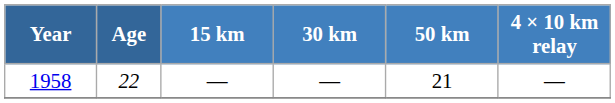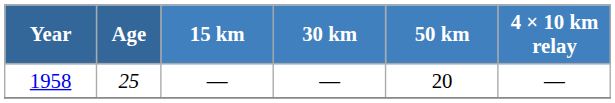1958 | Age: 22 -> 25
1958 | 50 km: 21 -> 20
